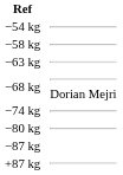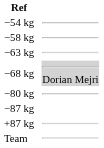−68 kg | column 4: no background -> lightgrey background
- row: −74 kg
+ row: Team
